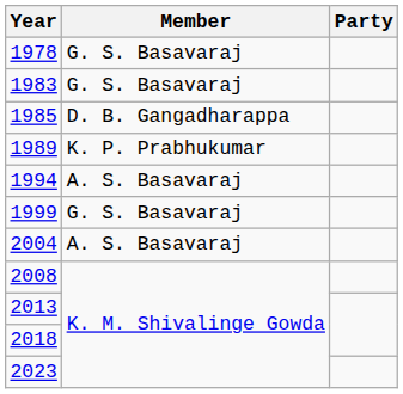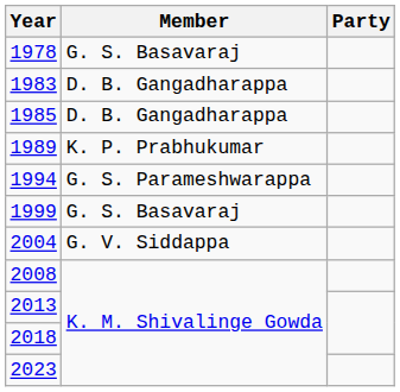1983 | Member: G. S. Basavaraj -> D. B. Gangadharappa
1994 | Member: A. S. Basavaraj -> G. S. Parameshwarappa
2004 | Member: A. S. Basavaraj -> G. V. Siddappa
